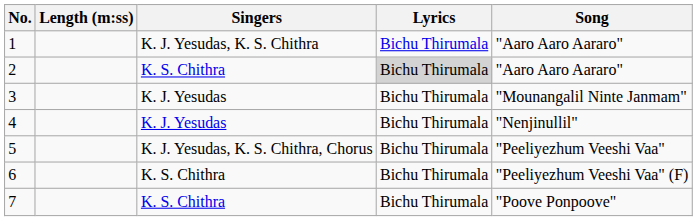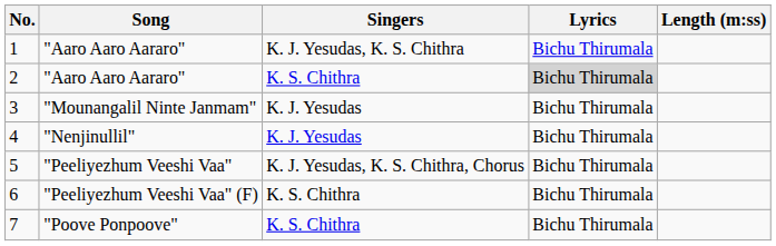columns swapped: Song <-> Length (m:ss)
